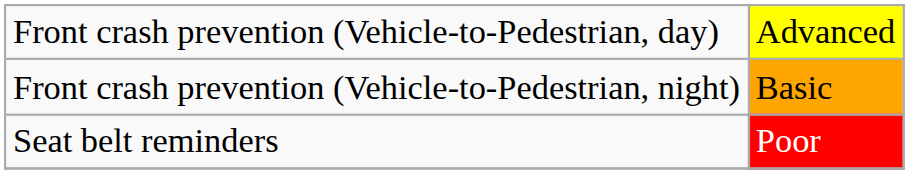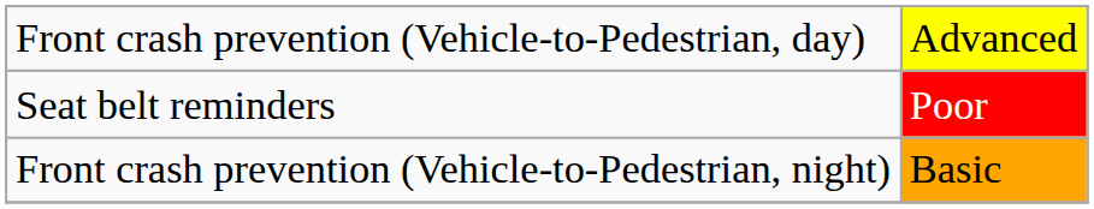rows swapped: Front crash prevention (Vehicle-to-Pedestrian, night) <-> Seat belt reminders
